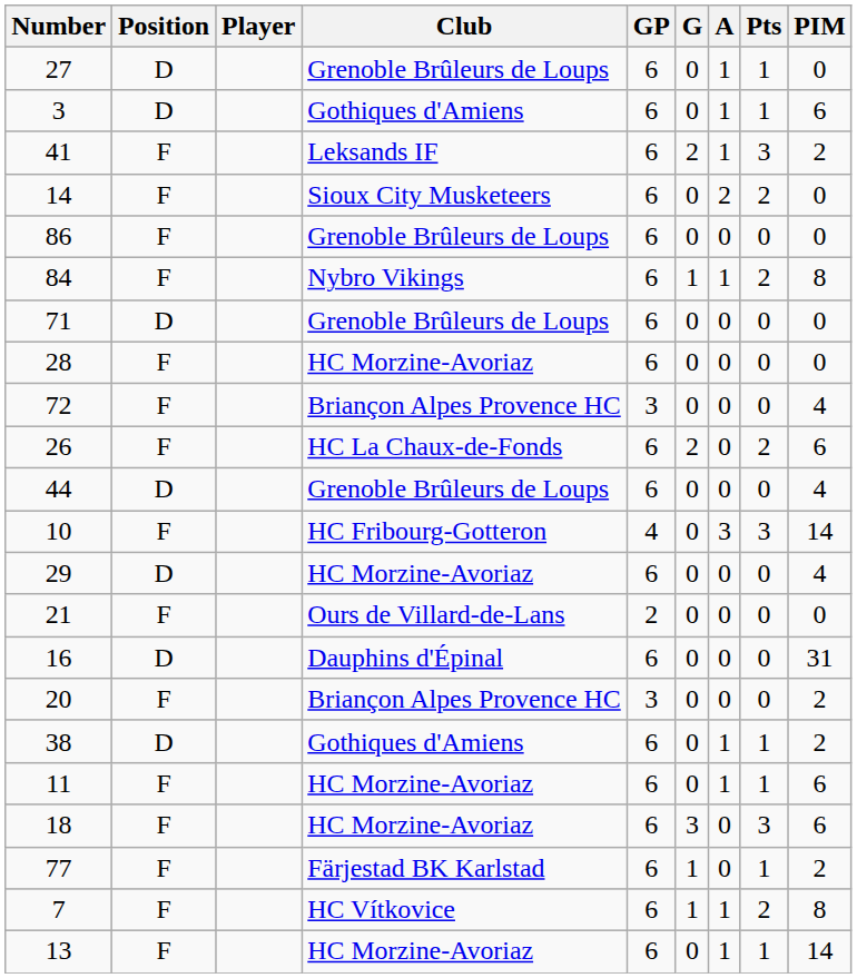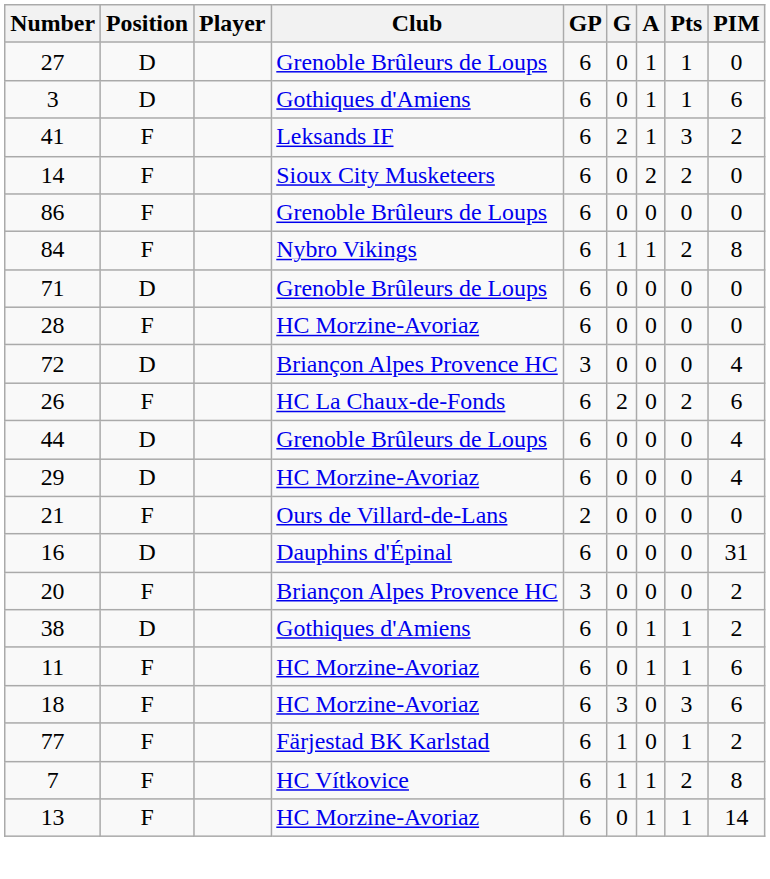72 | Position: F -> D
- row: 10 | F | HC Fribourg-Gotteron | 4 | 0 | 3 | 3 | 14
